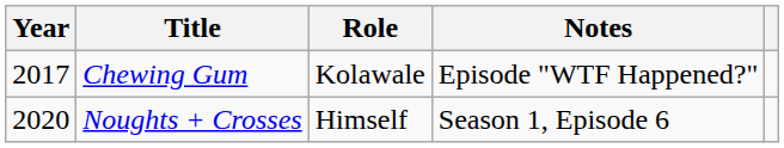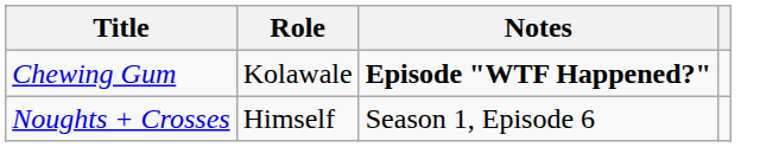- column: Year | 2017 | 2020
Chewing Gum | Notes: normal -> bold
